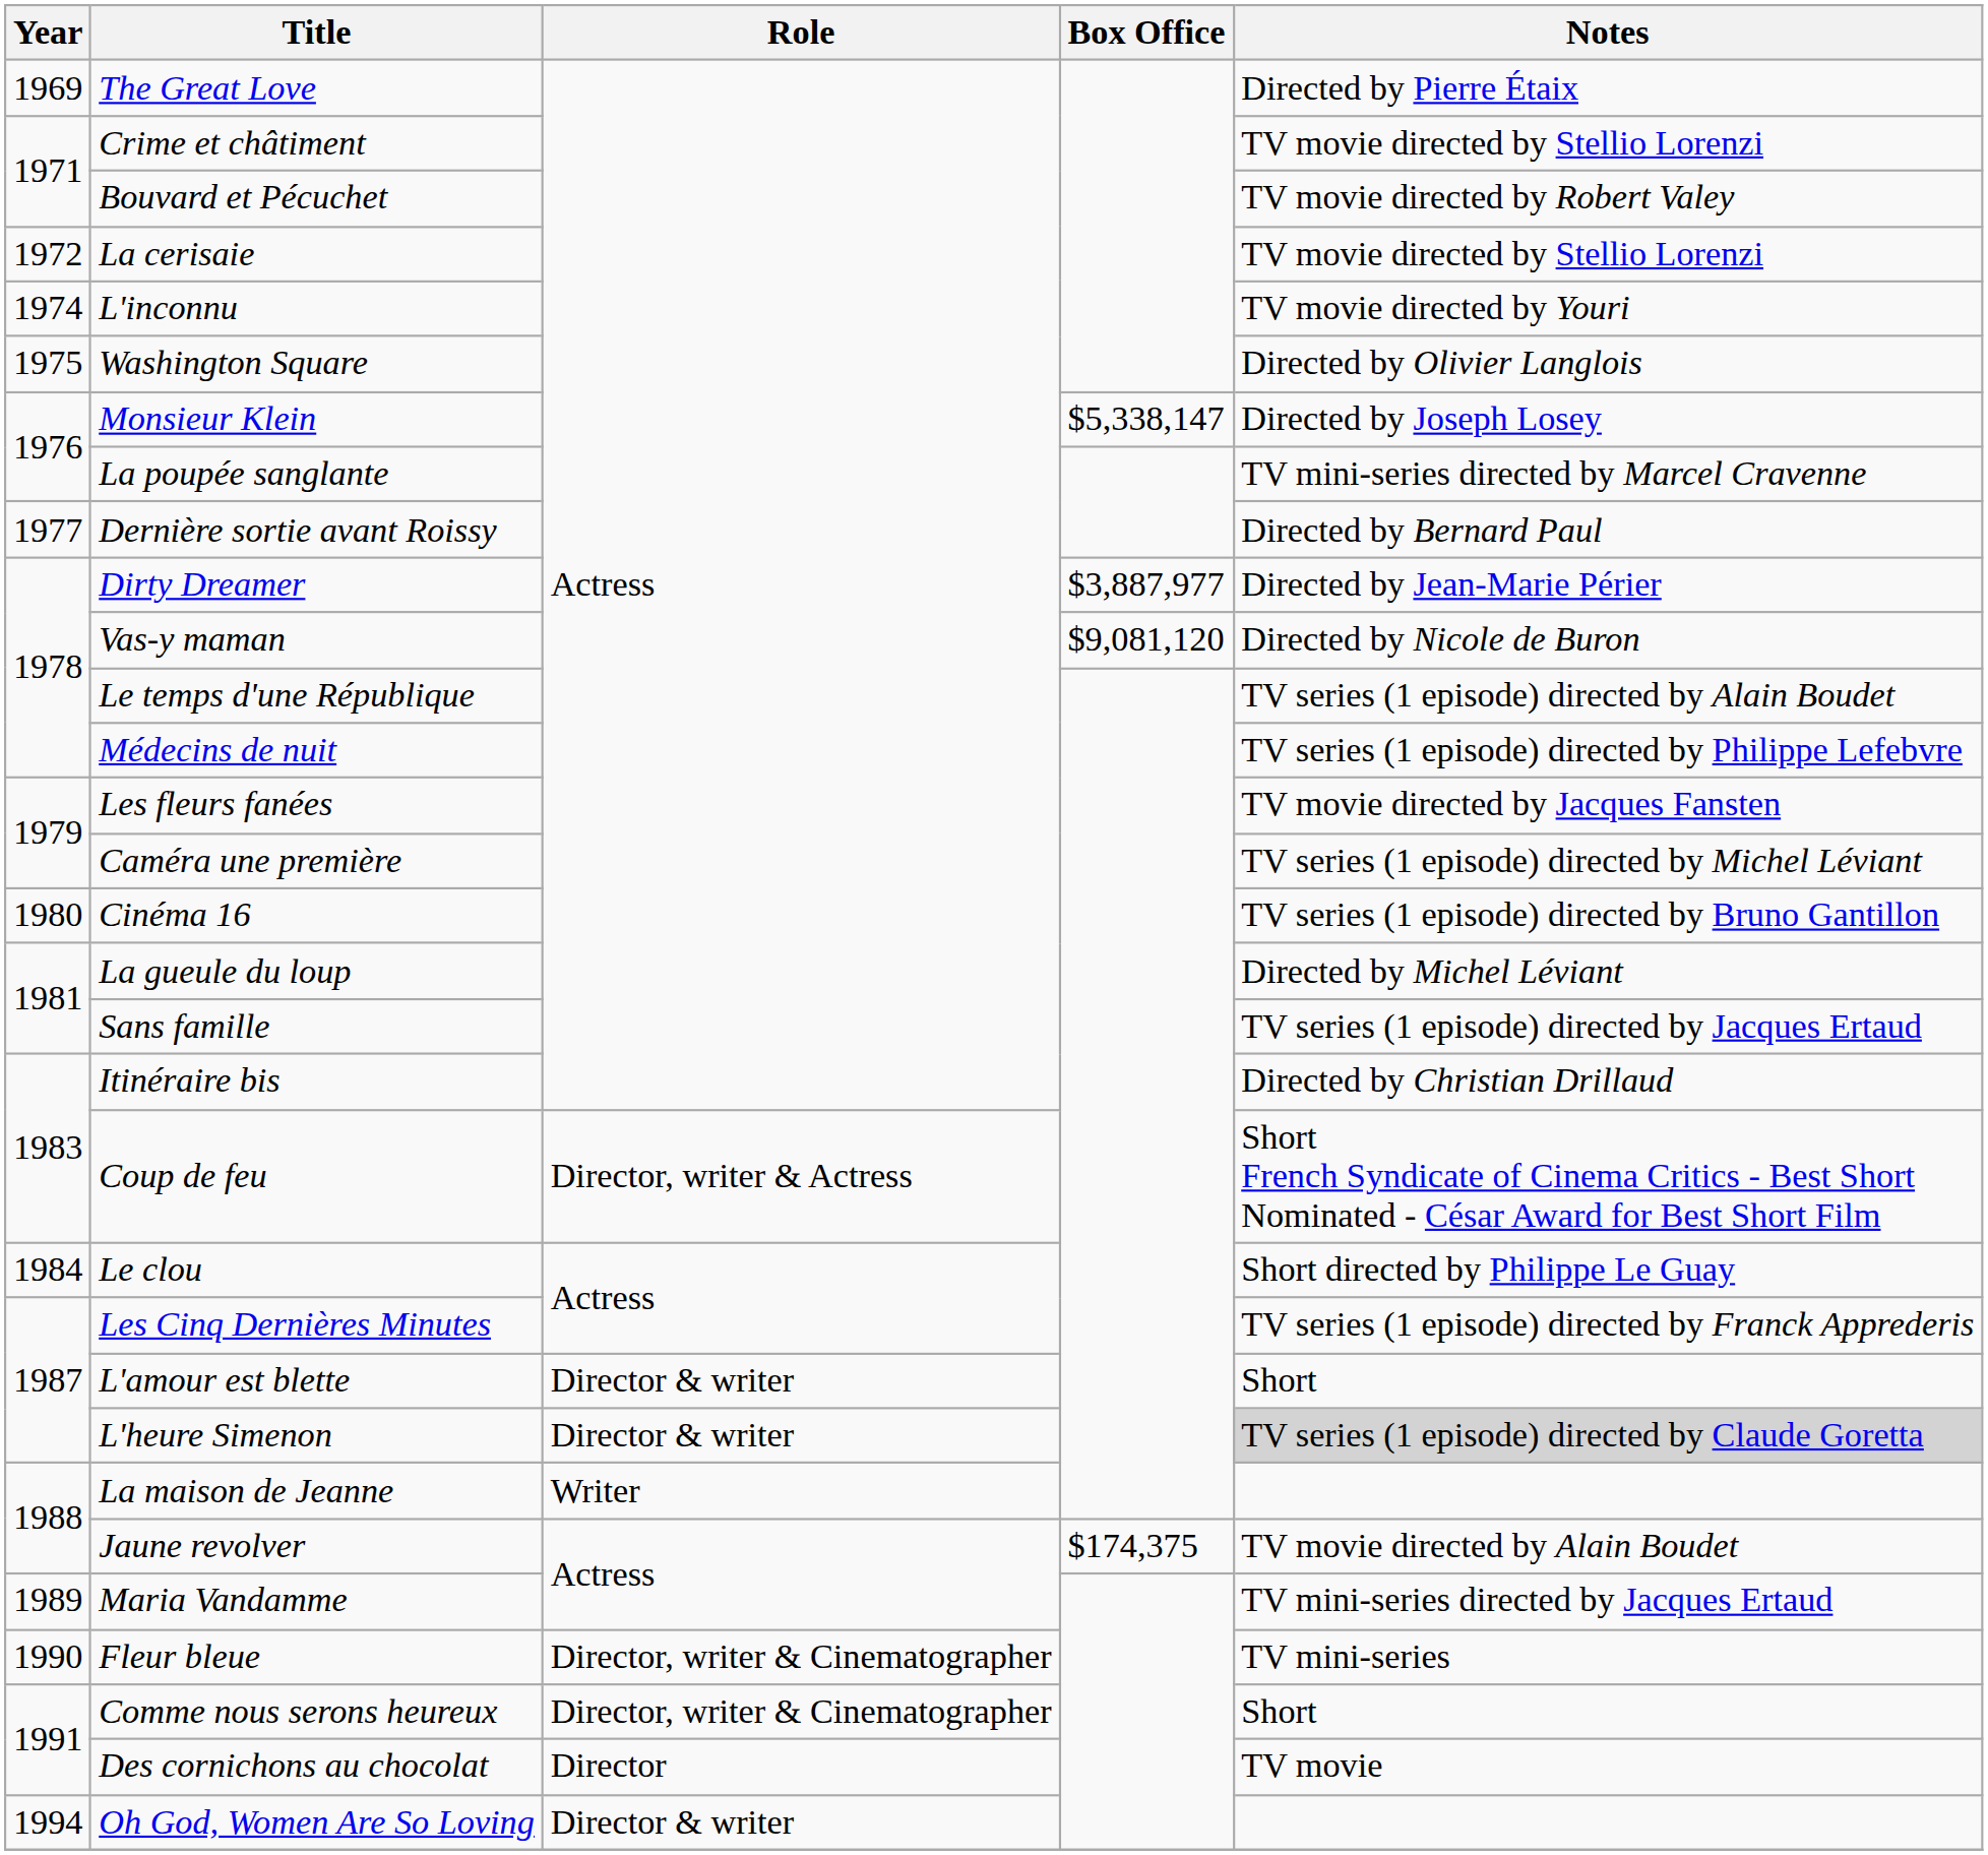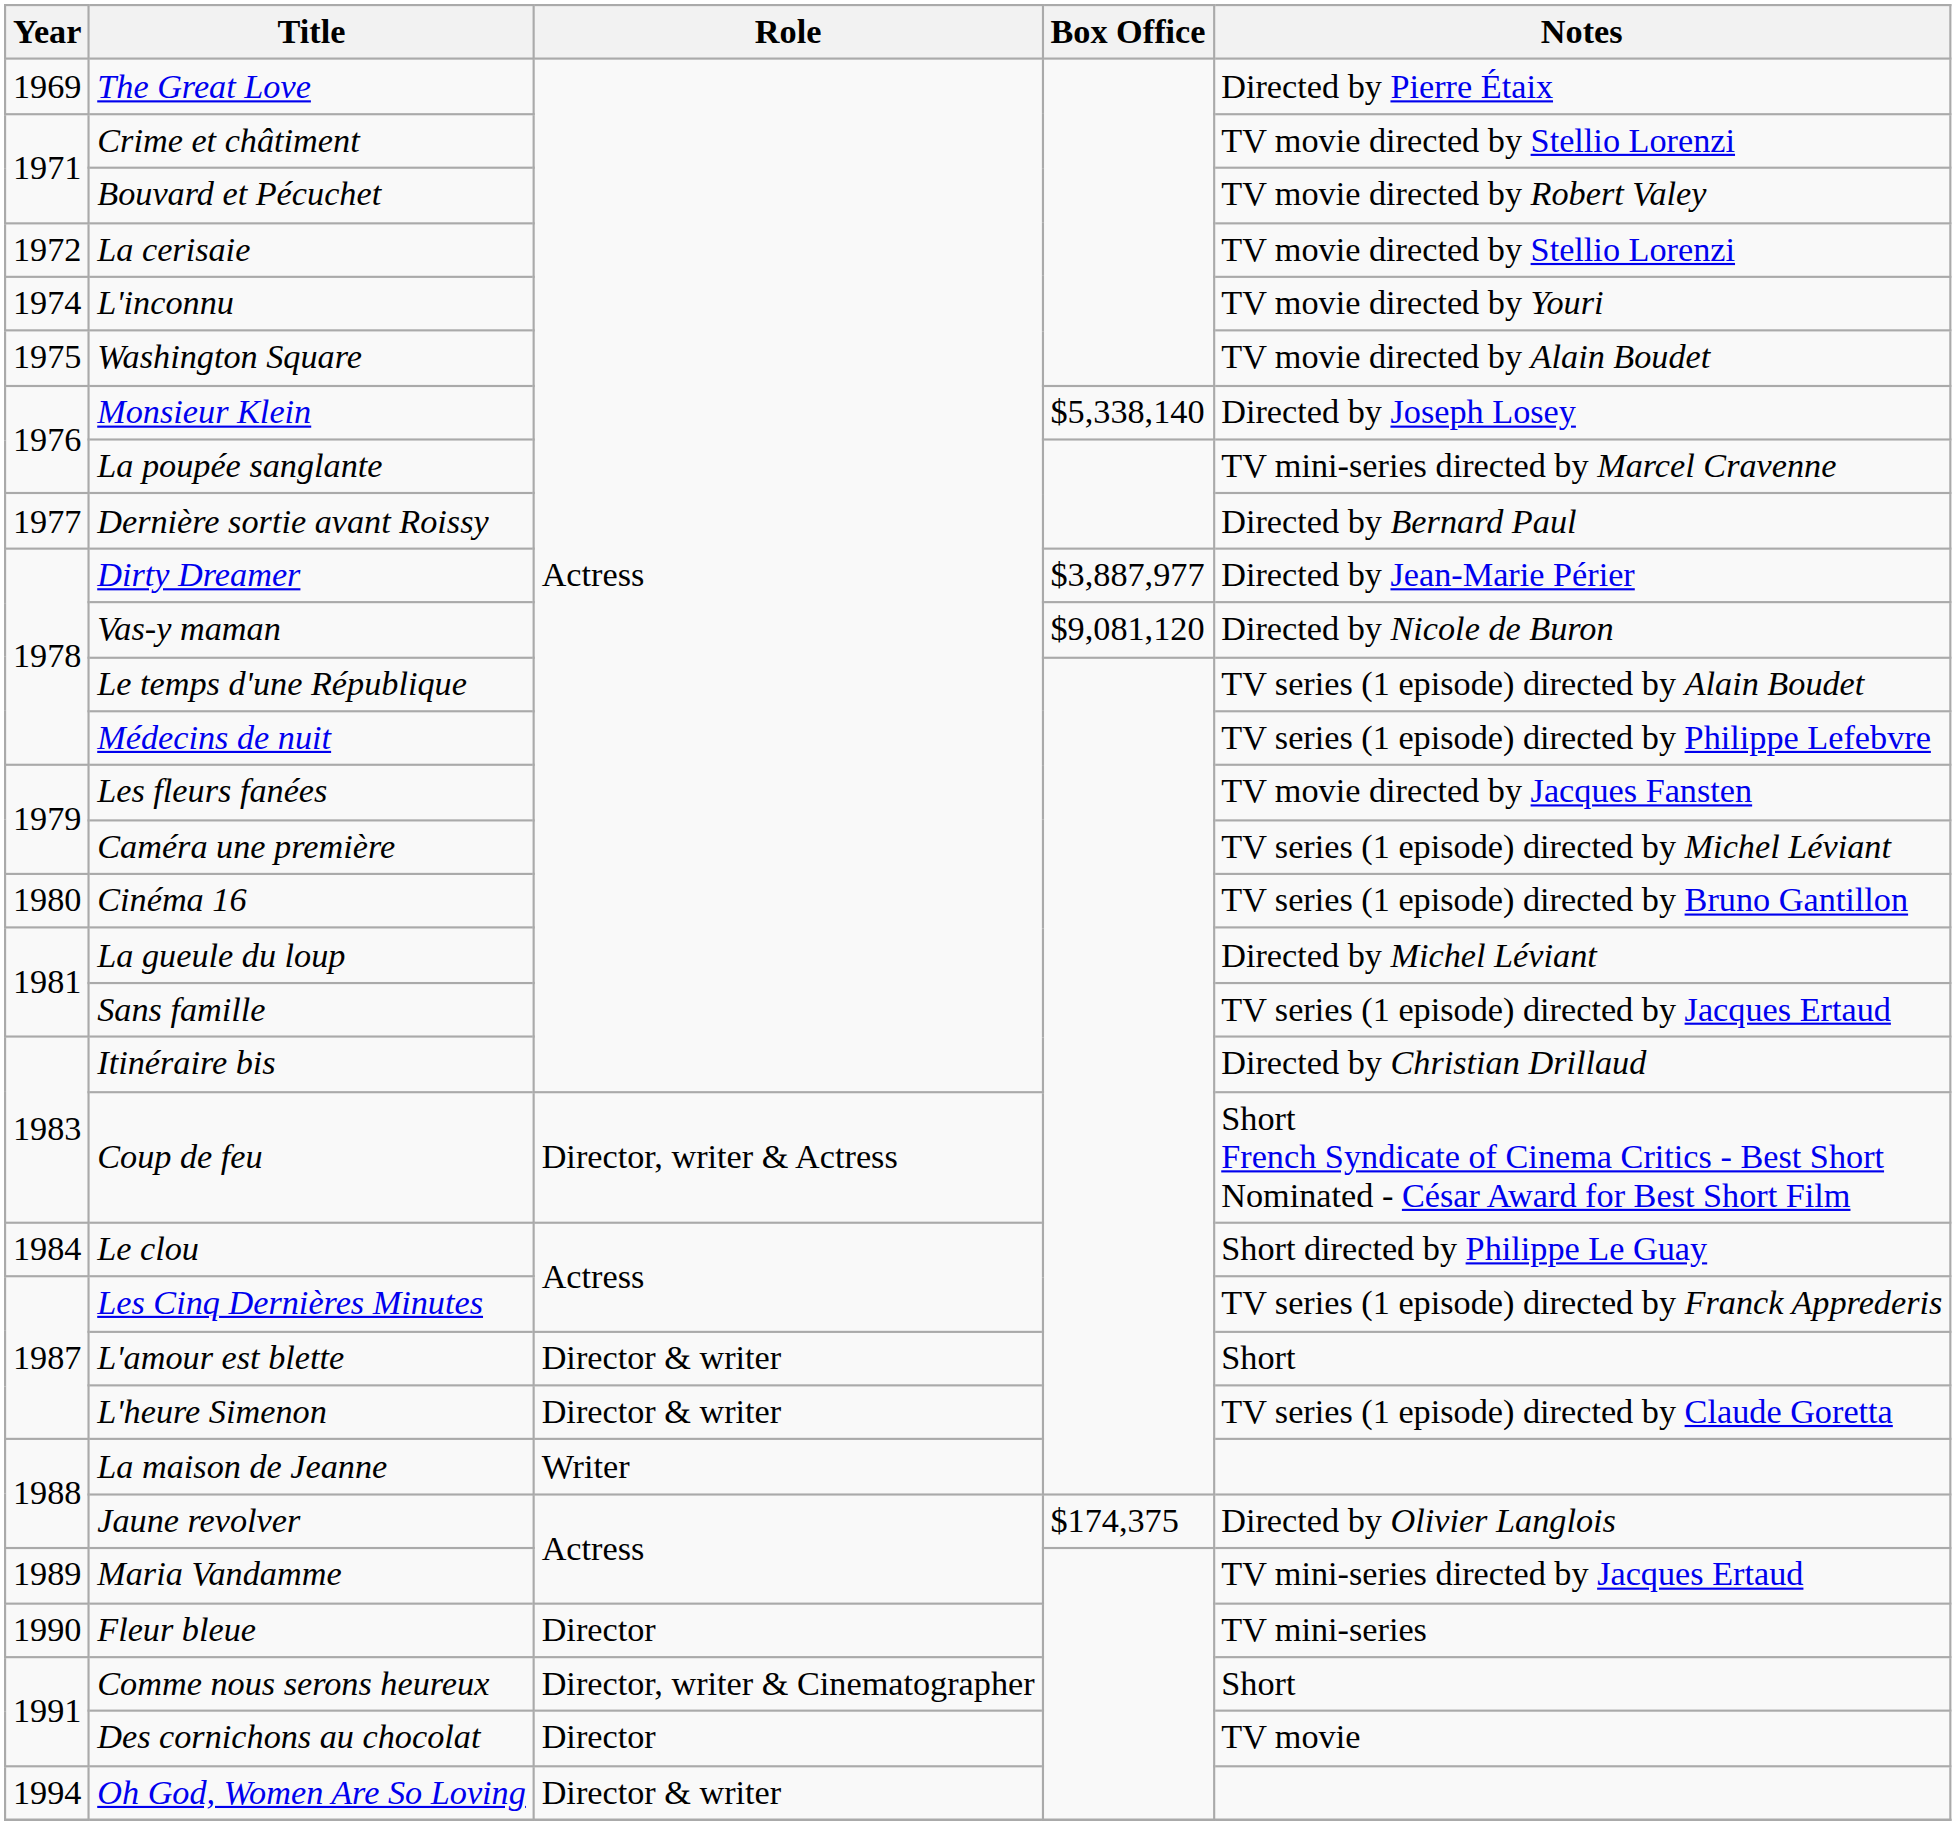Washington Square | Notes: Directed by Olivier Langlois -> TV movie directed by Alain Boudet
Monsieur Klein | Box Office: $5,338,147 -> $5,338,140
L'heure Simenon | Notes: lightgrey background -> no background
Jaune revolver | Notes: TV movie directed by Alain Boudet -> Directed by Olivier Langlois
Fleur bleue | Role: Director, writer & Cinematographer -> Director
